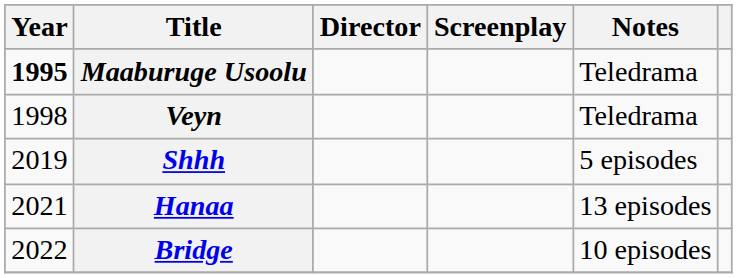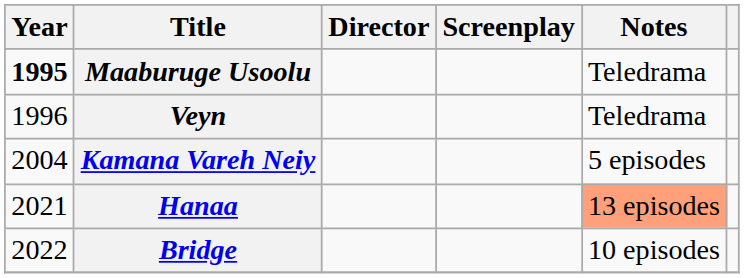Veyn | Year: 1998 -> 1996
+ row: 2004 | Kamana Vareh Neiy | 5 episodes
- row: 2019 | Shhh | 5 episodes
Hanaa | Notes: no background -> lightsalmon background
